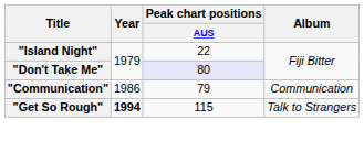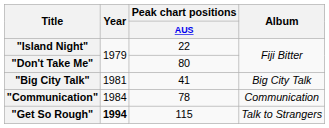"Don't Take Me" | Peak chart positions / AUS: lavender background -> no background
+ row: "Big City Talk" | 1981 | 41 | Big City Talk
"Communication" | Year: 1986 -> 1984
"Communication" | Peak chart positions / AUS: 79 -> 78
